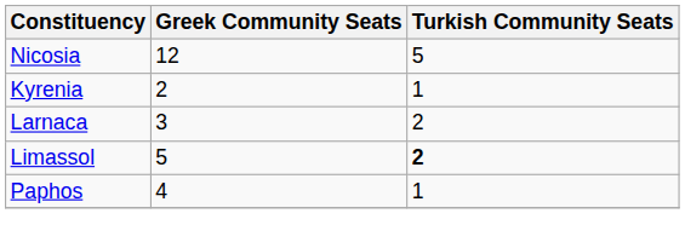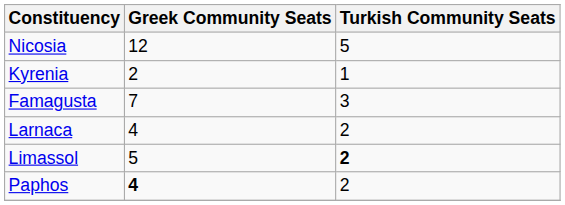+ row: Famagusta | 7 | 3
Larnaca | Greek Community Seats: 3 -> 4
Paphos | Greek Community Seats: normal -> bold
Paphos | Turkish Community Seats: 1 -> 2
